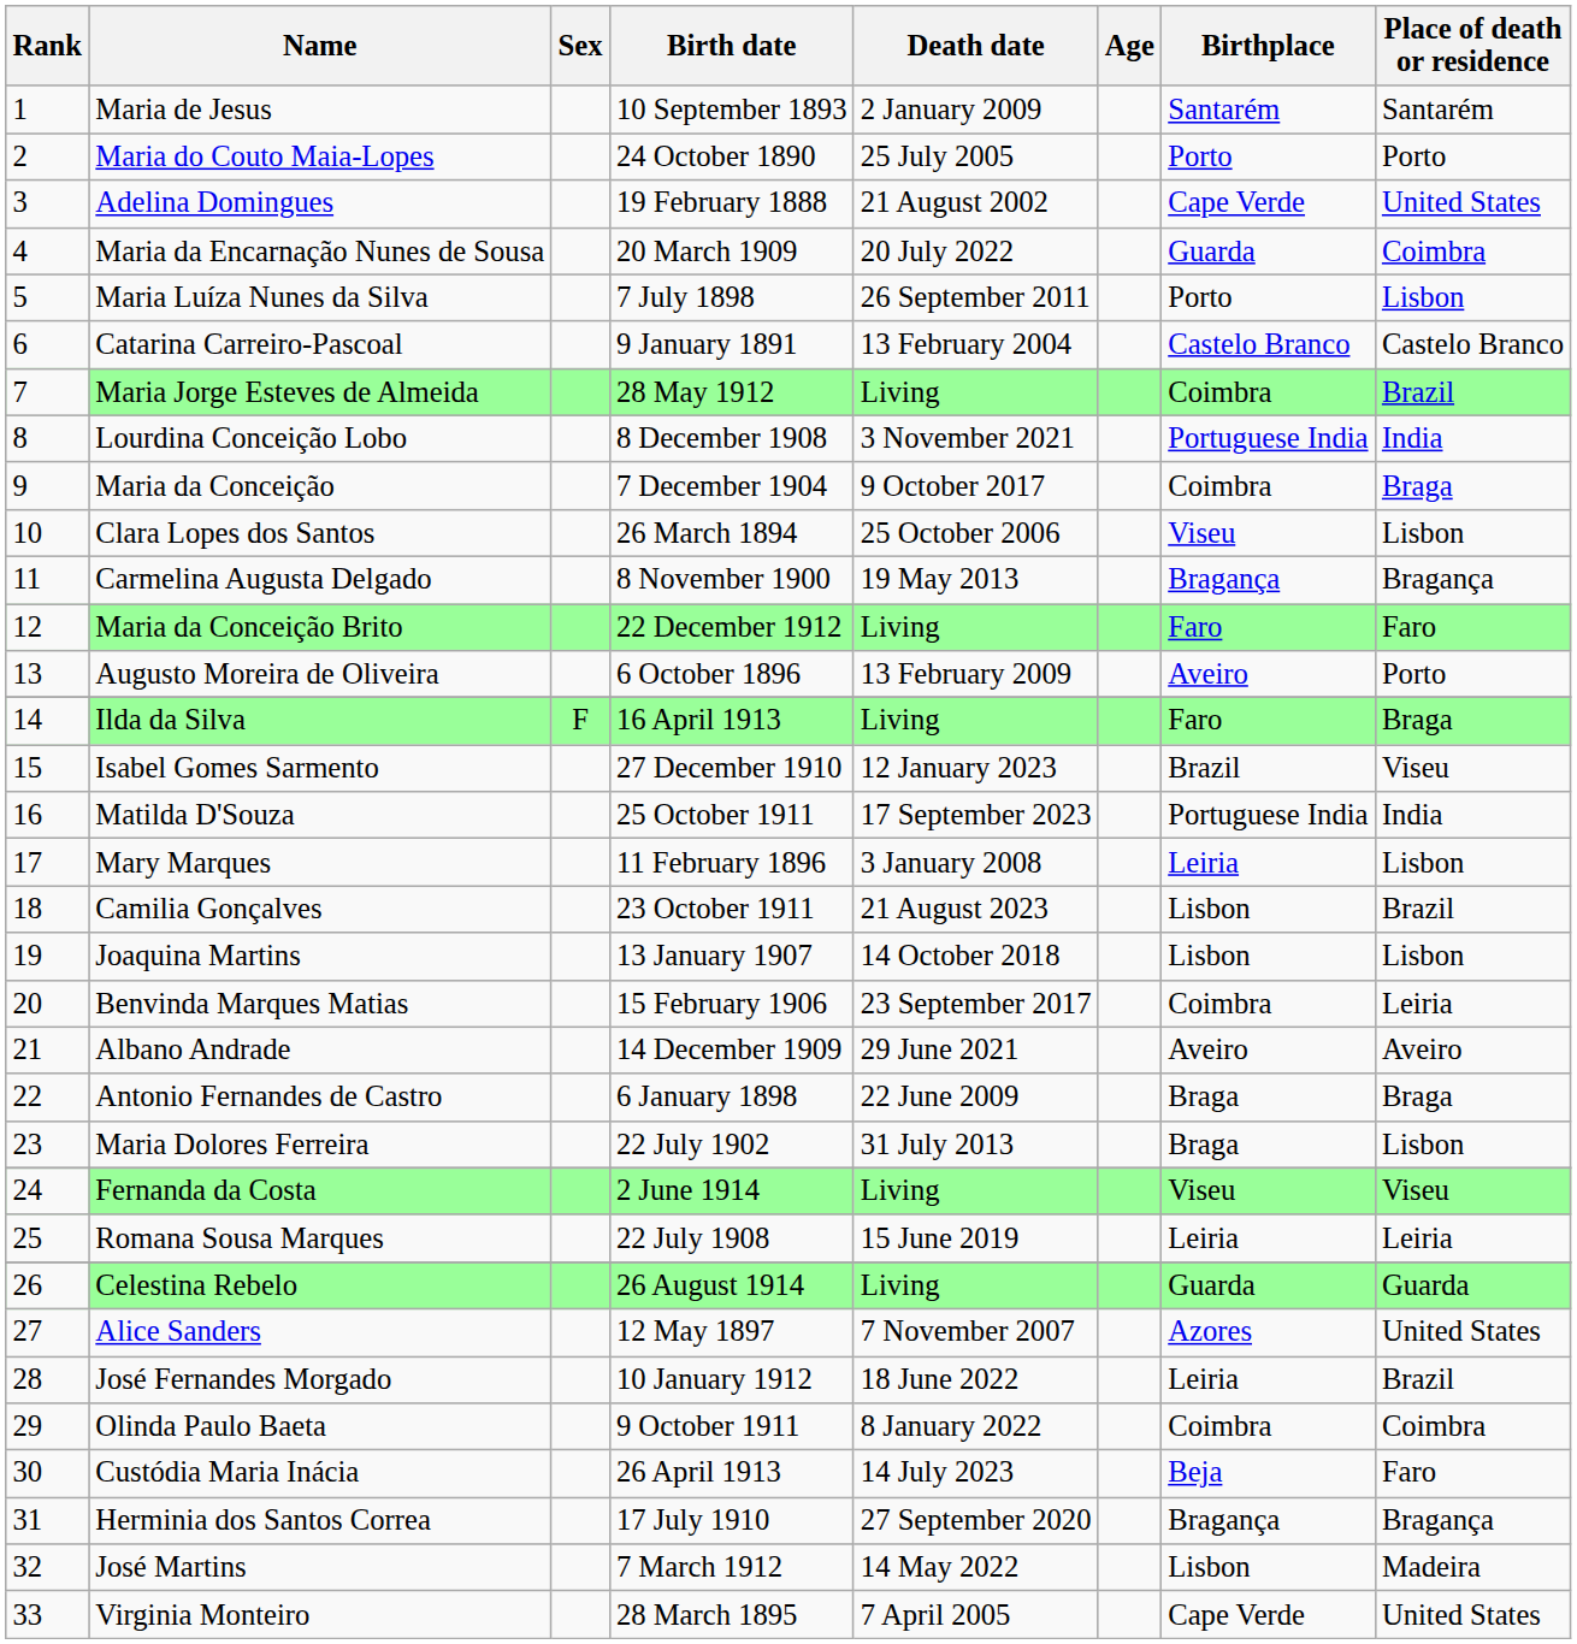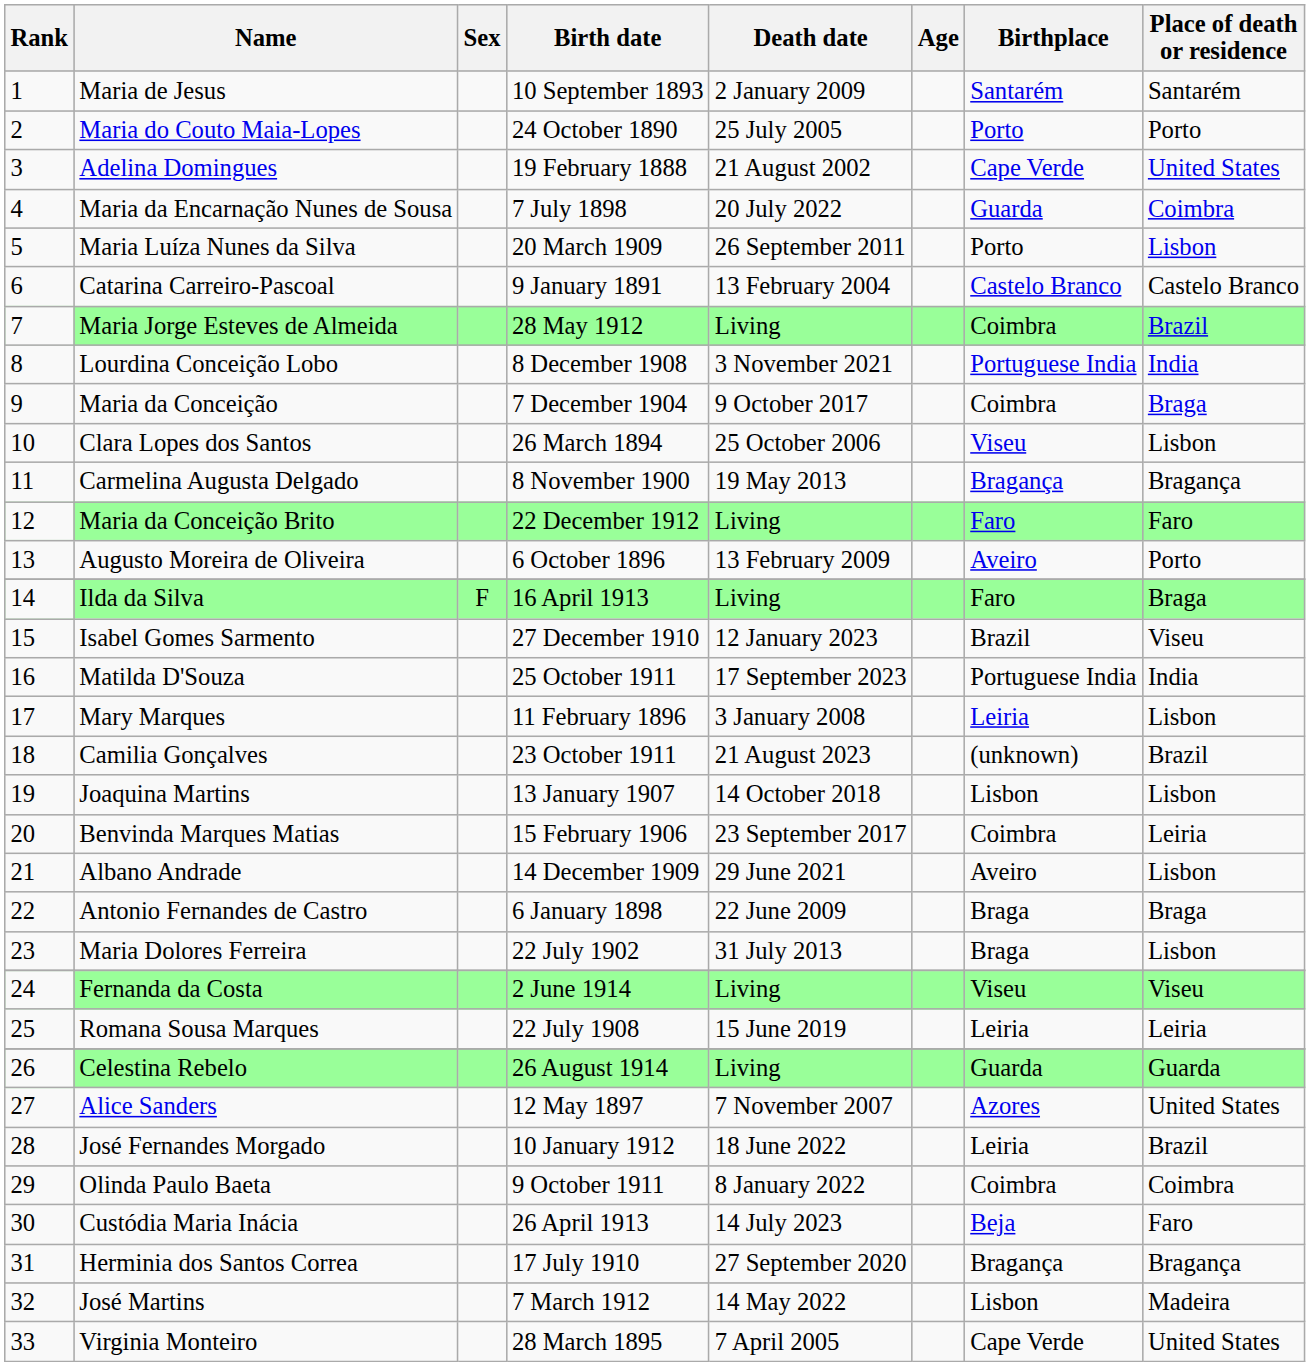Maria da Encarnação Nunes de Sousa | Birth date: 20 March 1909 -> 7 July 1898
Maria Luíza Nunes da Silva | Birth date: 7 July 1898 -> 20 March 1909
Camilia Gonçalves | Birthplace: Lisbon -> (unknown)
Albano Andrade | Place of death or residence: Aveiro -> Lisbon
